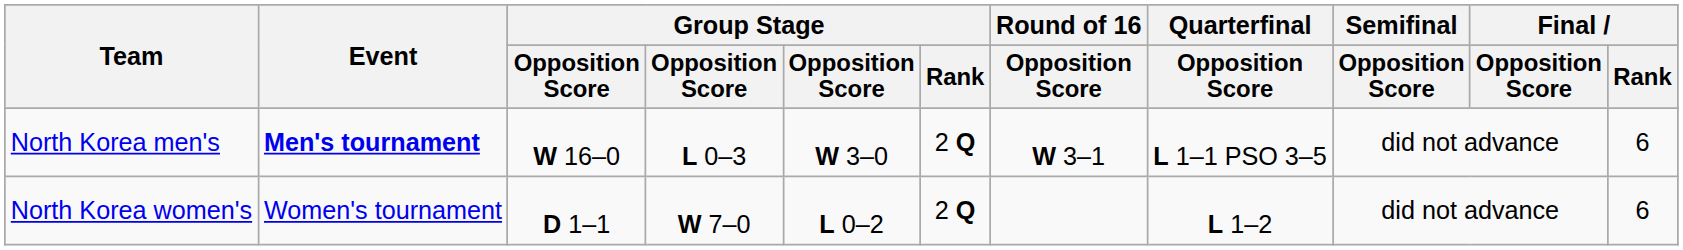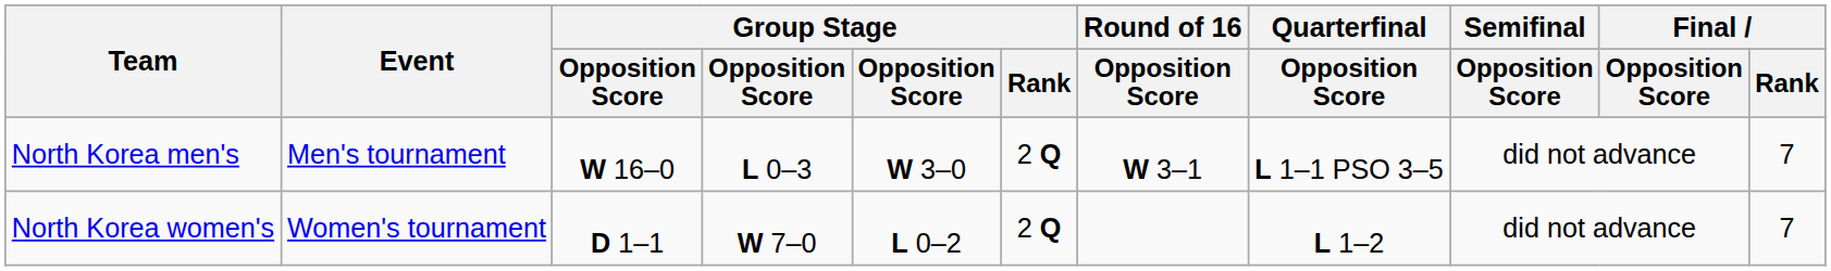North Korea men's | Event: bold -> normal
North Korea men's | Final / Rank: 6 -> 7
North Korea women's | Final / Rank: 6 -> 7
